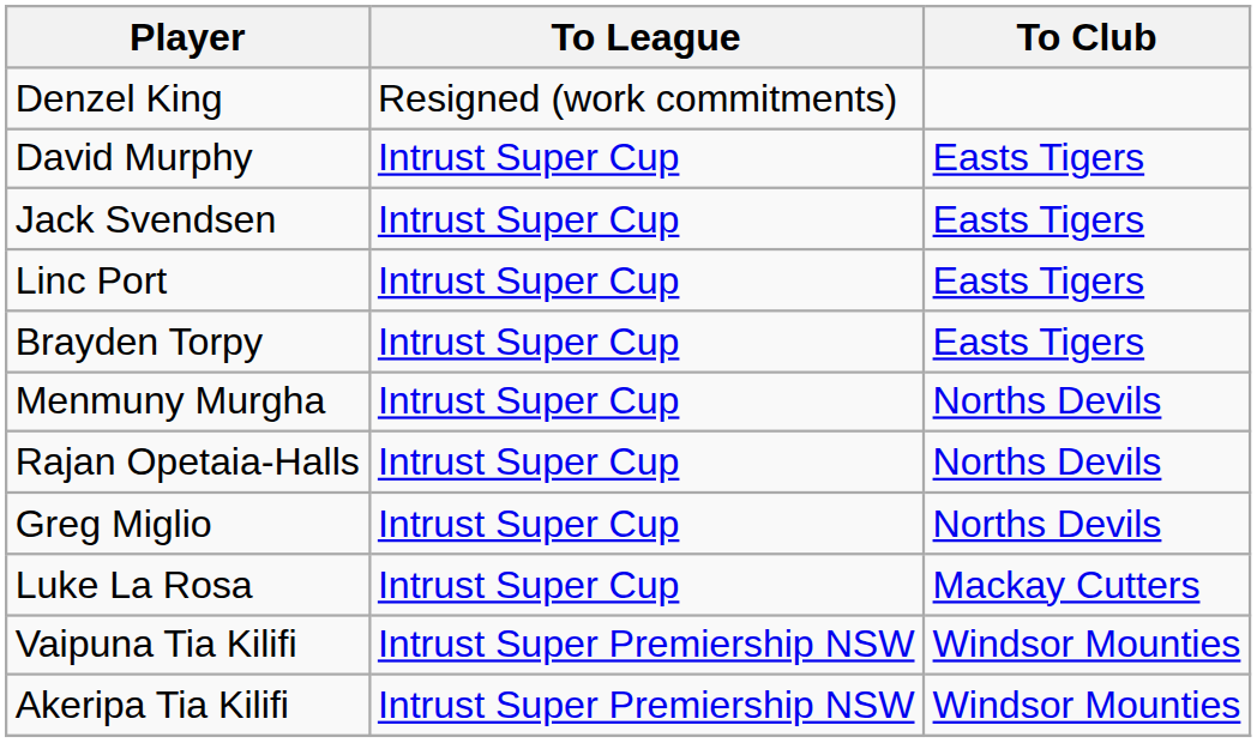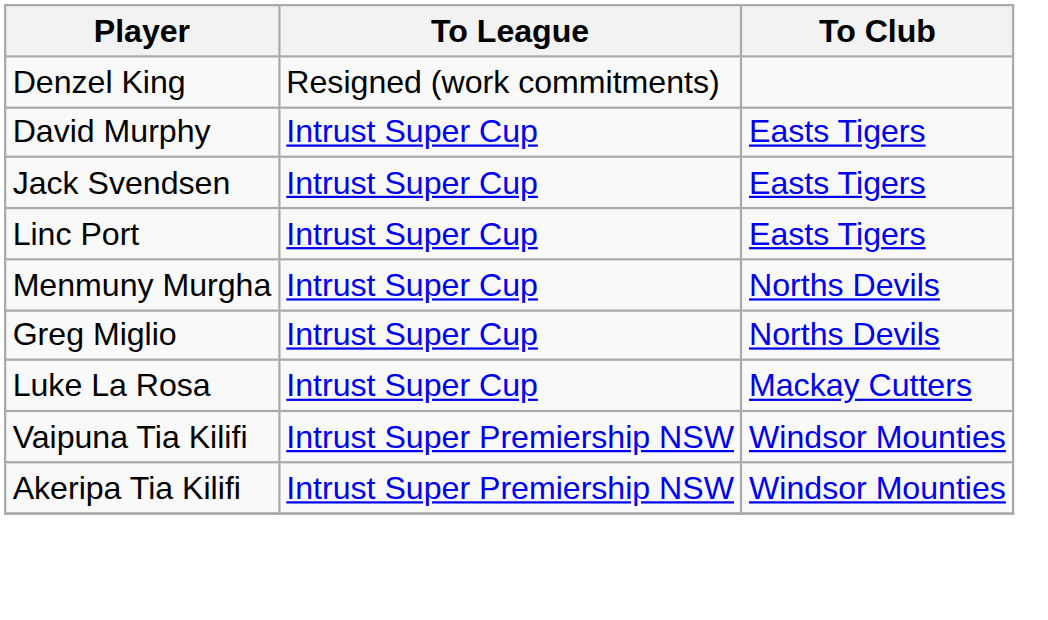- row: Brayden Torpy | Intrust Super Cup | Easts Tigers
- row: Rajan Opetaia-Halls | Intrust Super Cup | Norths Devils
